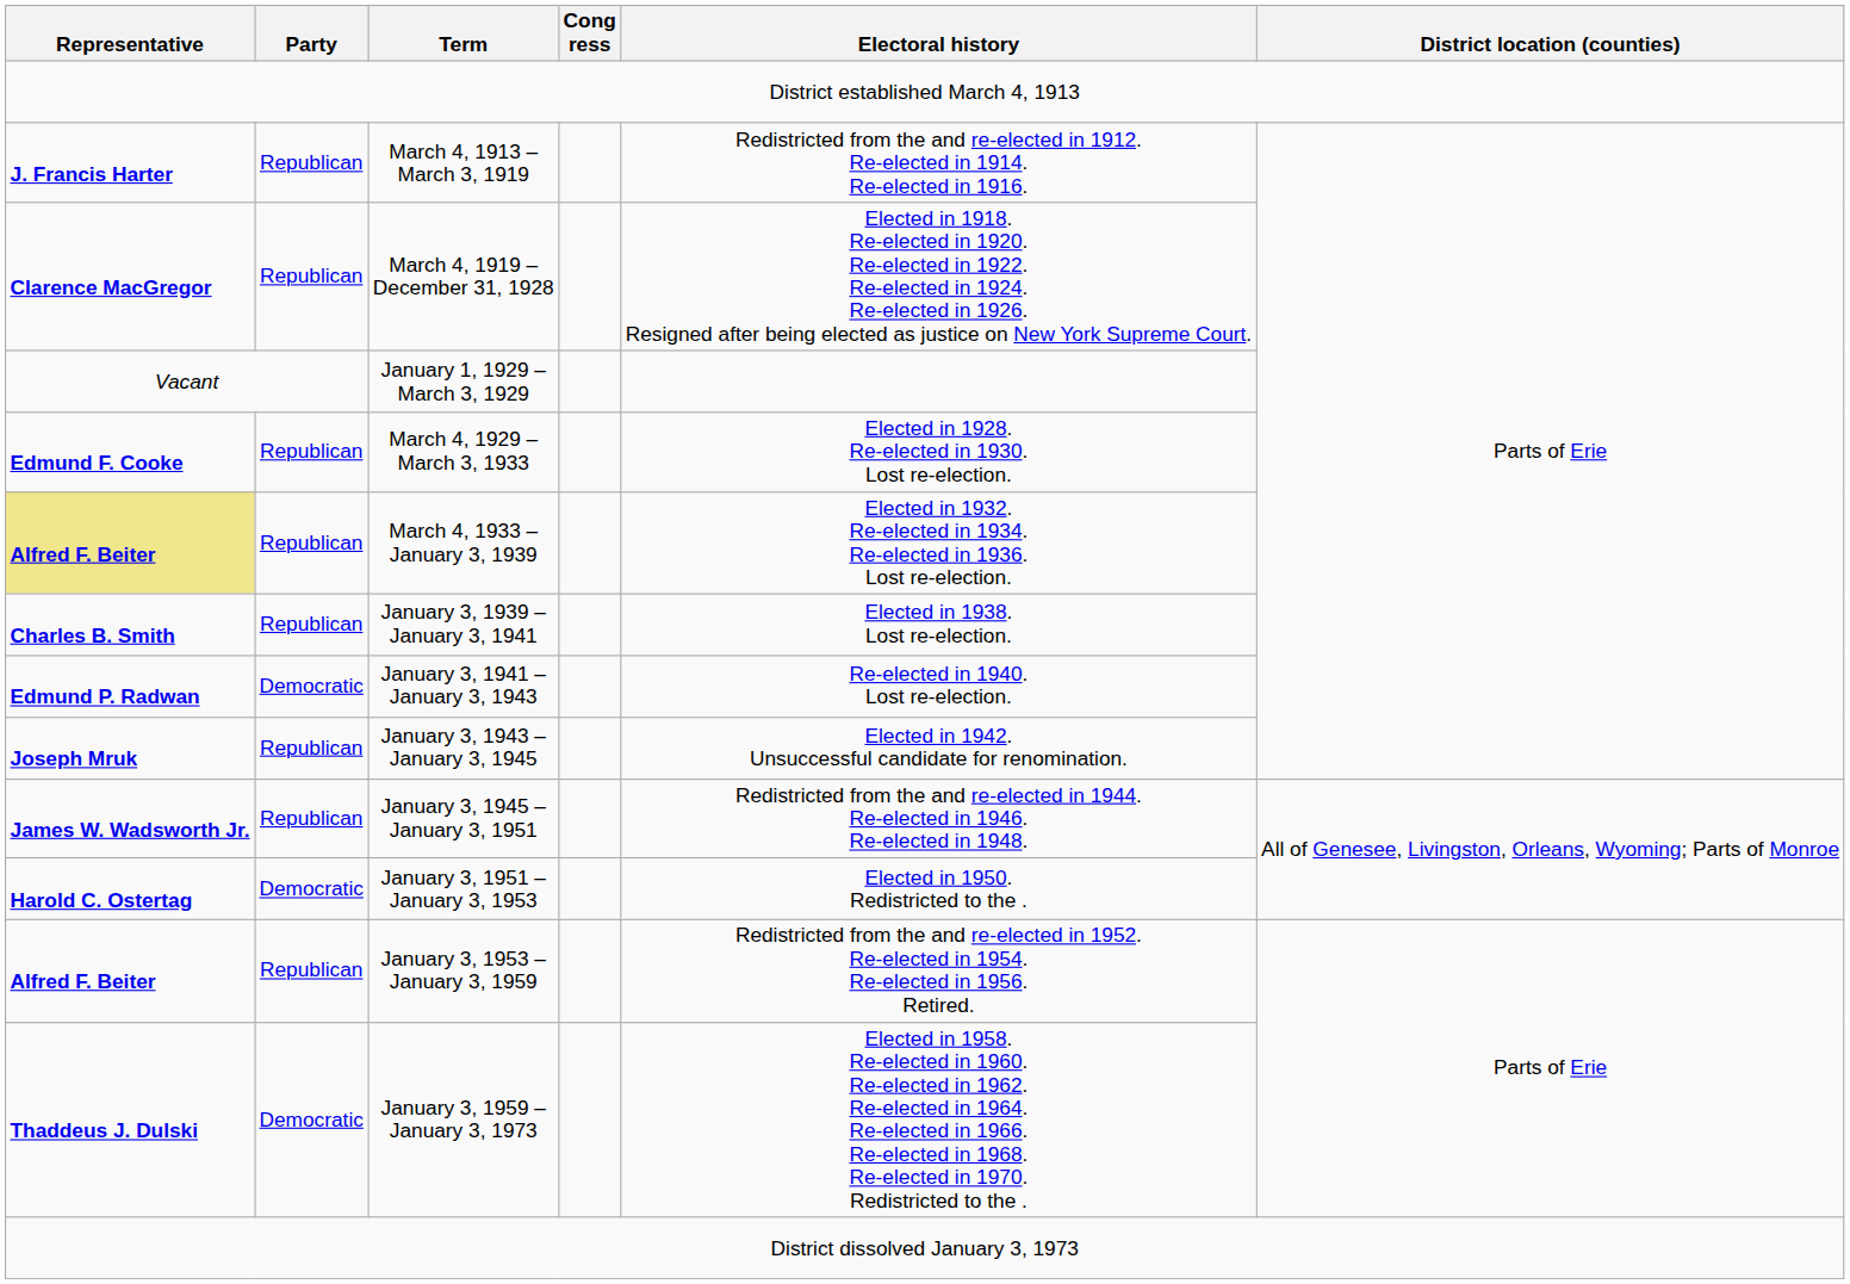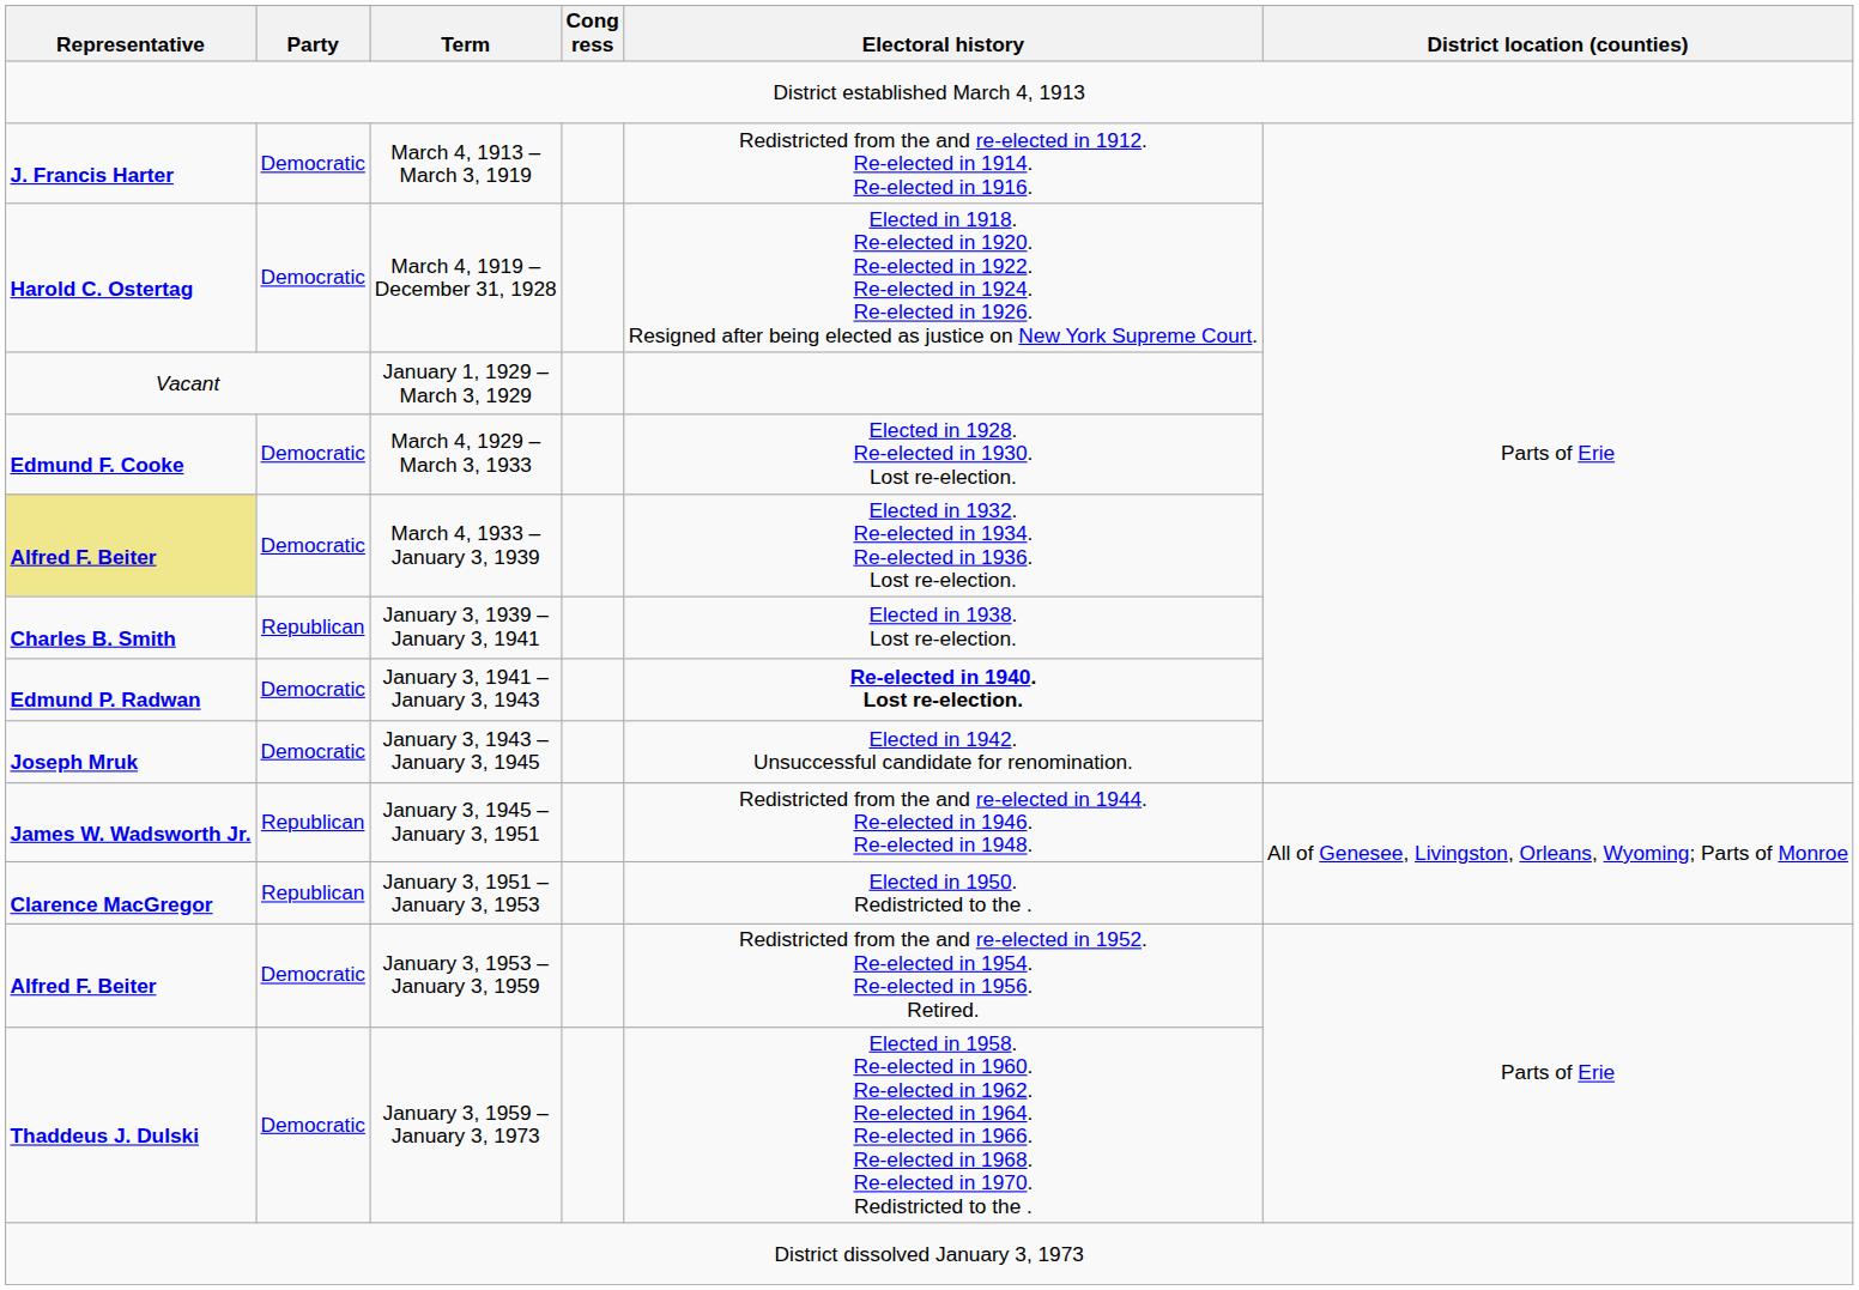March 4, 1913 – March 3, 1919 | Party: Republican -> Democratic
March 4, 1919 – December 31, 1928 | Representative: Clarence MacGregor -> Harold C. Ostertag
March 4, 1919 – December 31, 1928 | Party: Republican -> Democratic
March 4, 1929 – March 3, 1933 | Party: Republican -> Democratic
March 4, 1933 – January 3, 1939 | Party: Republican -> Democratic
January 3, 1941 – January 3, 1943 | Electoral history: normal -> bold
January 3, 1943 – January 3, 1945 | Party: Republican -> Democratic
January 3, 1951 – January 3, 1953 | Representative: Harold C. Ostertag -> Clarence MacGregor
January 3, 1951 – January 3, 1953 | Party: Democratic -> Republican
January 3, 1953 – January 3, 1959 | Party: Republican -> Democratic
